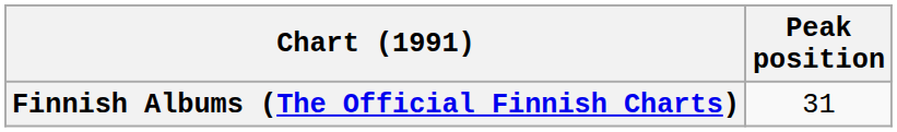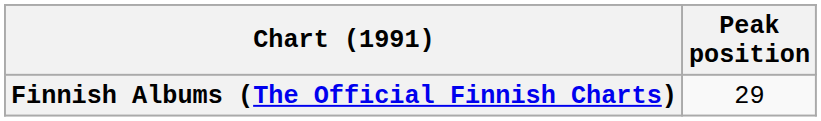Finnish Albums (The Official Finnish Charts) | Peak position: 31 -> 29
